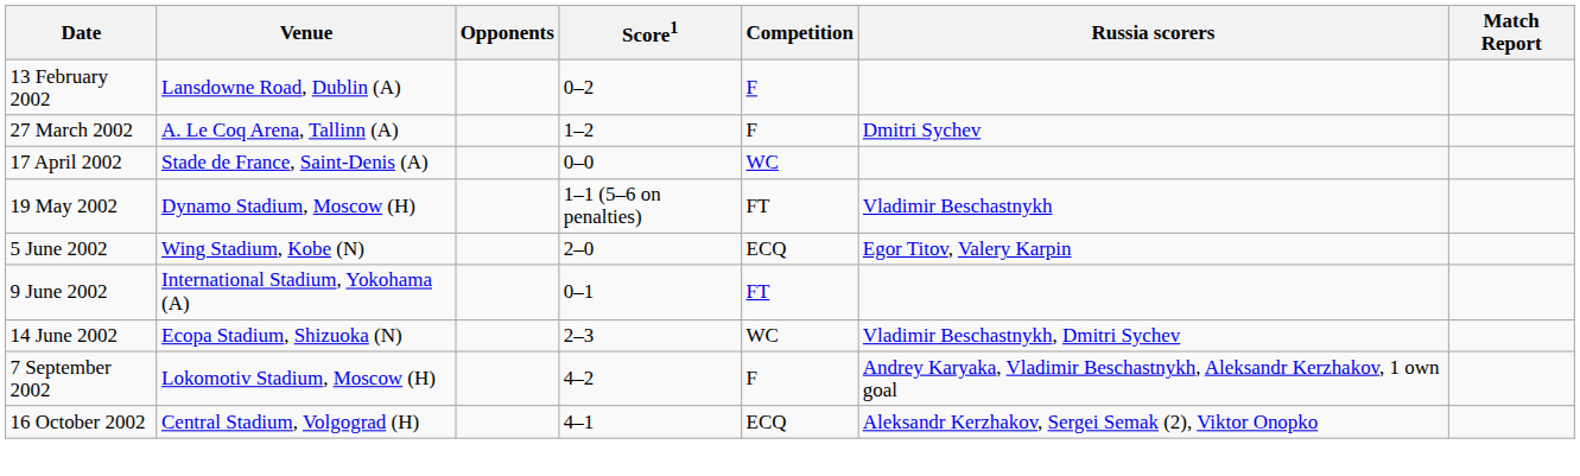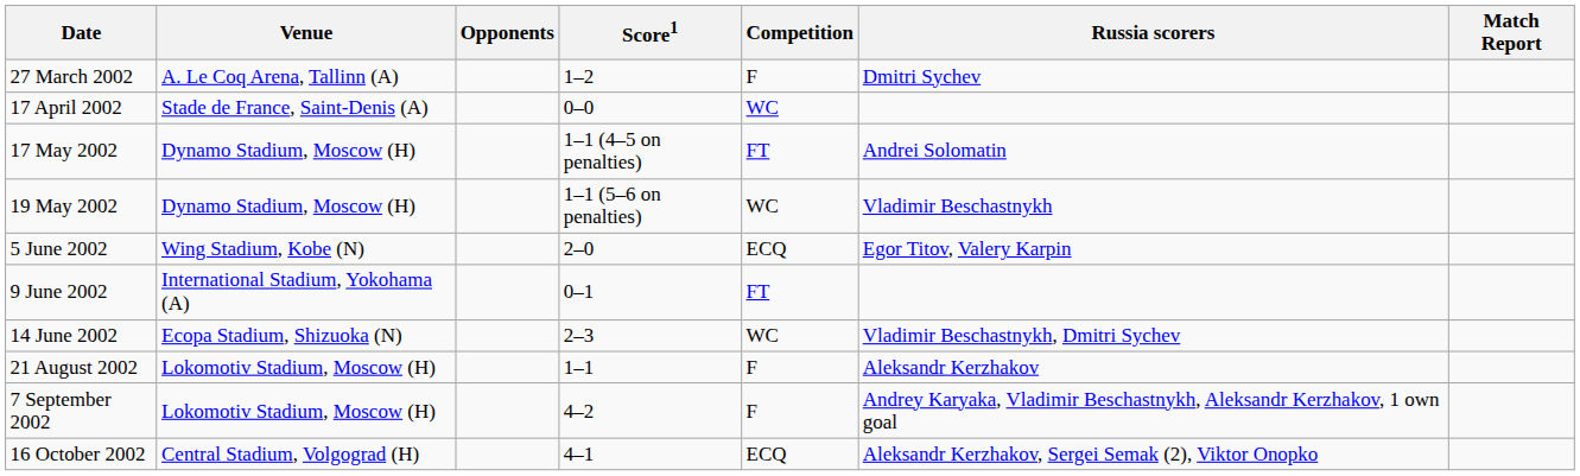- row: 13 February 2002 | Lansdowne Road, Dublin (A) | 0–2 | F
+ row: 17 May 2002 | Dynamo Stadium, Moscow (H) | 1–1 (4–5 on penalties) | FT | Andrei Solomatin
19 May 2002 | Competition: FT -> WC
+ row: 21 August 2002 | Lokomotiv Stadium, Moscow (H) | 1–1 | F | Aleksandr Kerzhakov
